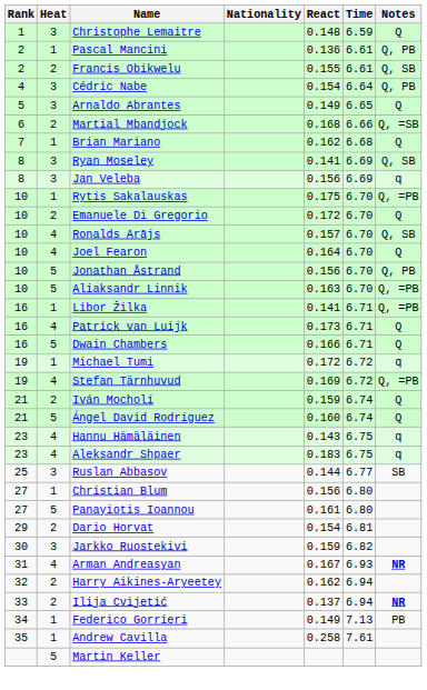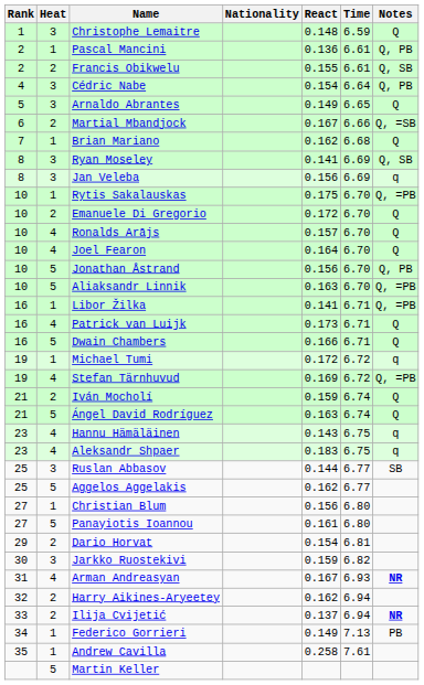Martial Mbandjock | React: 0.168 -> 0.167
Ronalds Arājs | Notes: Q, SB -> Q
Ángel David Rodríguez | React: 0.160 -> 0.163
+ row: 25 | 5 | Aggelos Aggelakis | 0.162 | 6.77
